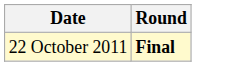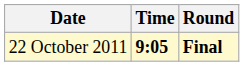+ column: Time | 9:05
